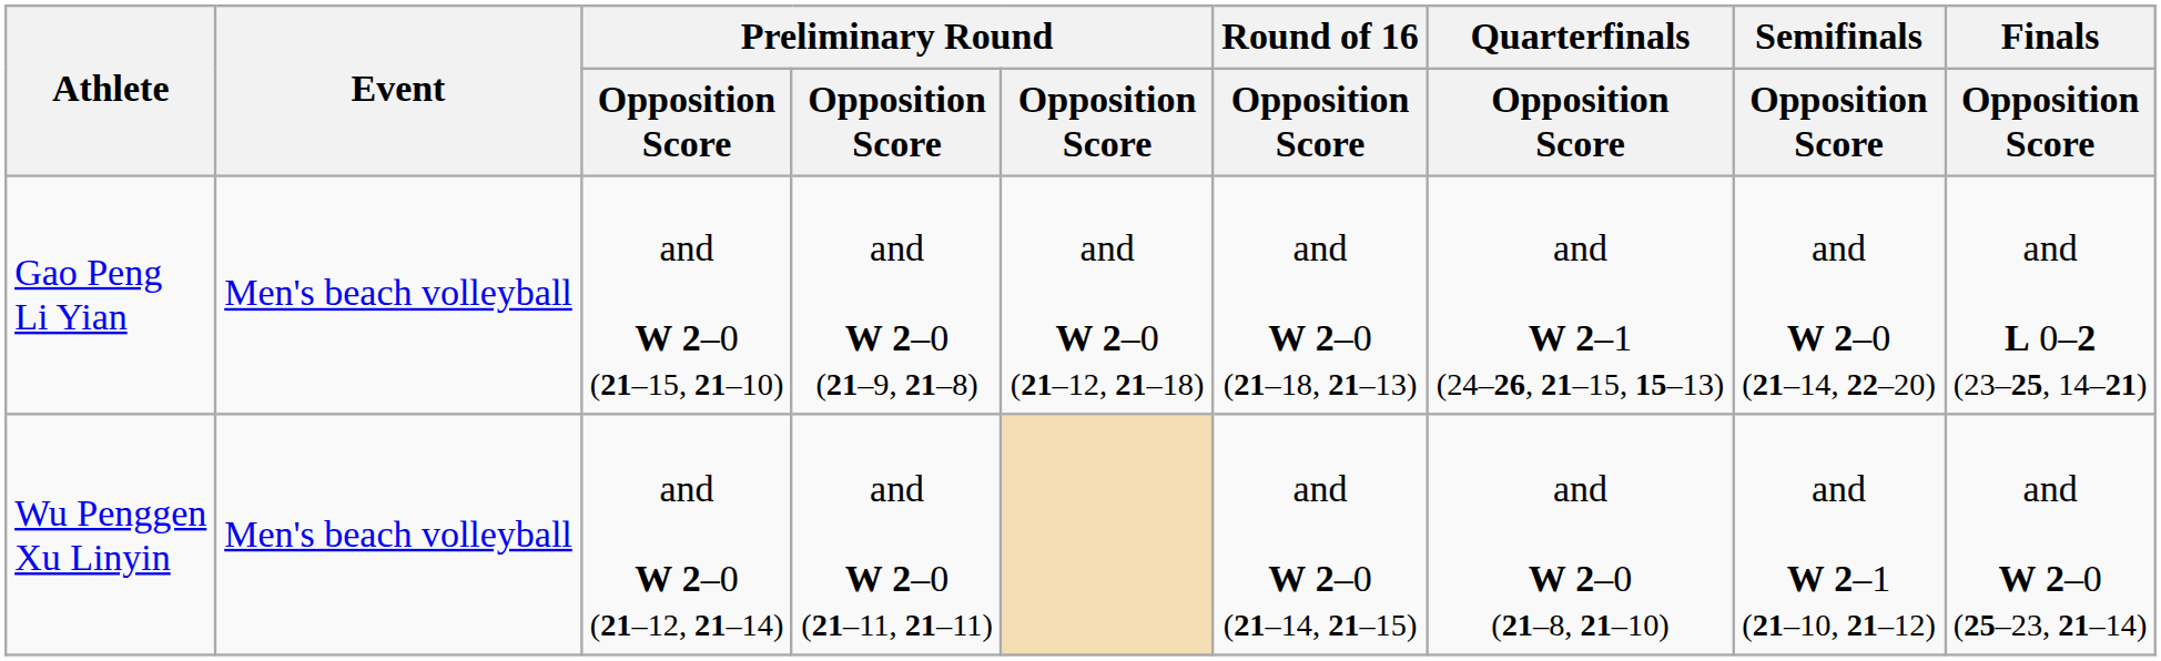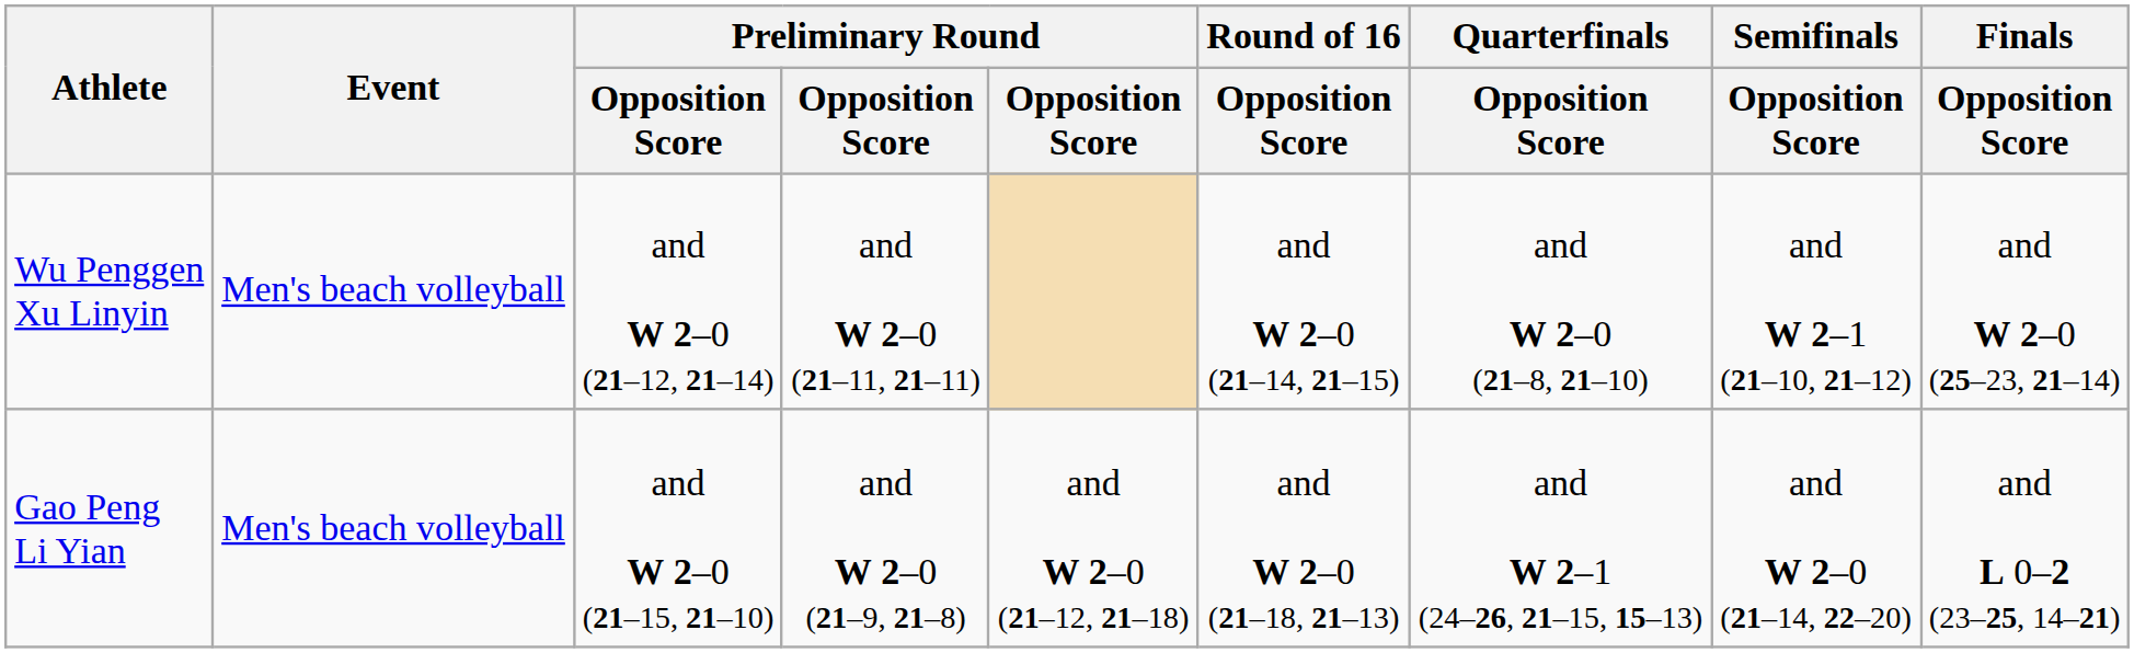rows swapped: Wu Penggen Xu Linyin <-> Gao Peng Li Yian
